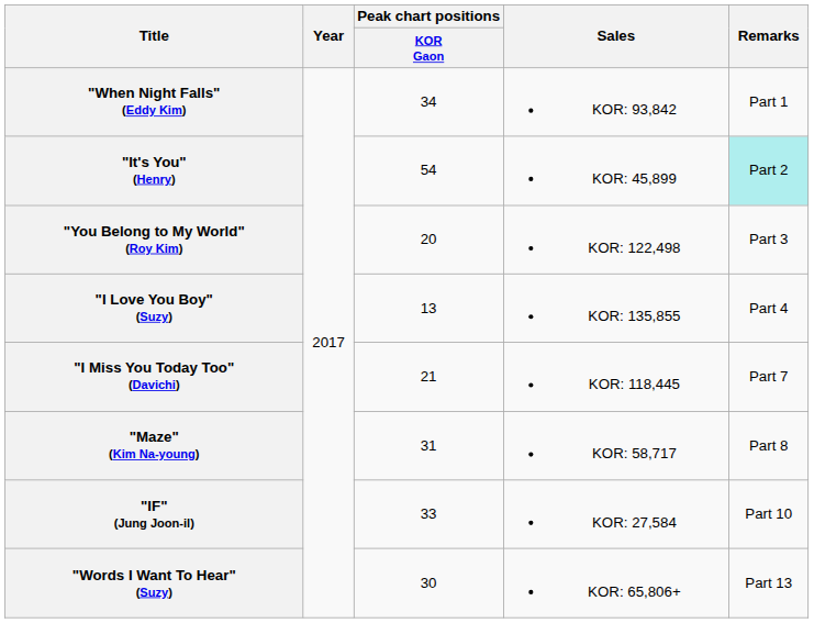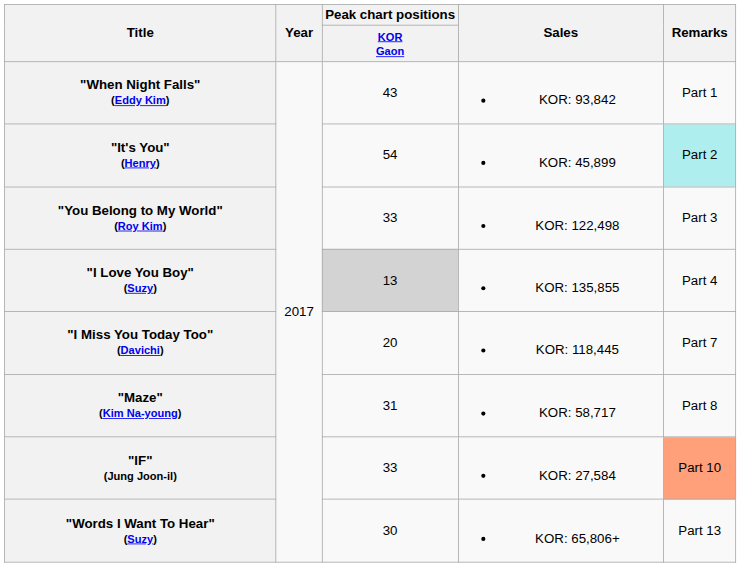"When Night Falls" (Eddy Kim) | Peak chart positions / KOR Gaon: 34 -> 43
"You Belong to My World" (Roy Kim) | Peak chart positions / KOR Gaon: 20 -> 33
"I Love You Boy" (Suzy) | Peak chart positions / KOR Gaon: no background -> lightgrey background
"I Miss You Today Too" (Davichi) | Peak chart positions / KOR Gaon: 21 -> 20
"IF" (Jung Joon-il) | Remarks: no background -> lightsalmon background
